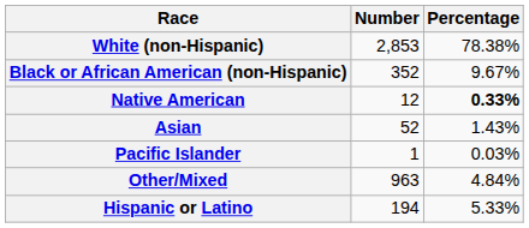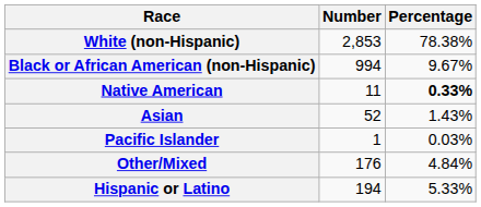Black or African American (non-Hispanic) | Number: 352 -> 994
Native American | Number: 12 -> 11
Other/Mixed | Number: 963 -> 176
